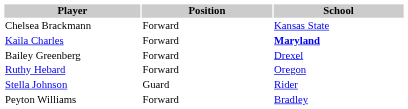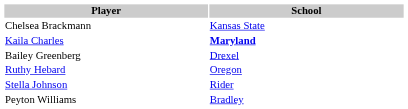- column: Position | Forward | Forward | Forward | Forward | Guard | Forward
